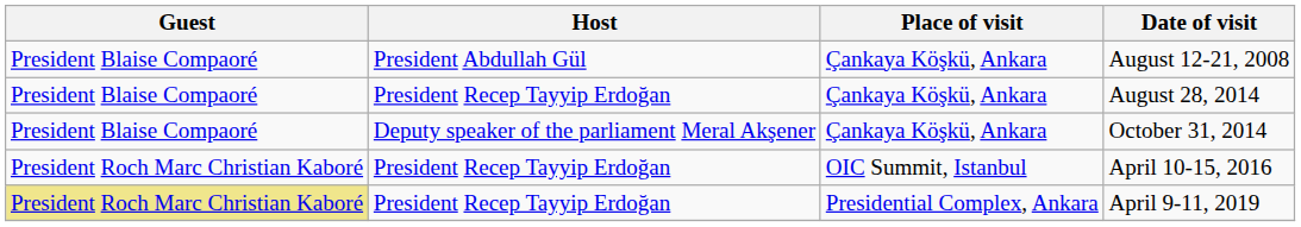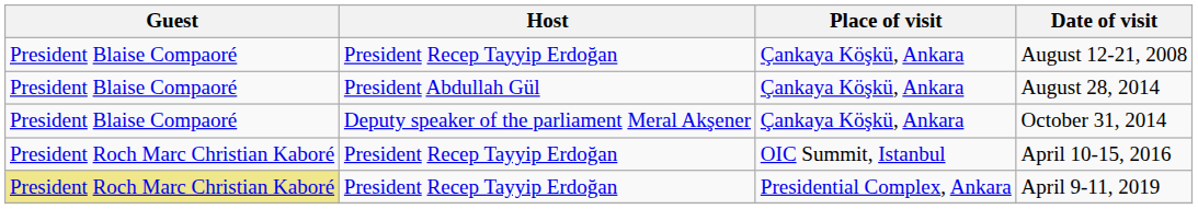August 12-21, 2008 | Host: President Abdullah Gül -> President Recep Tayyip Erdoğan
August 28, 2014 | Host: President Recep Tayyip Erdoğan -> President Abdullah Gül
